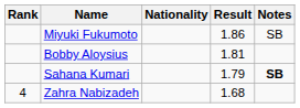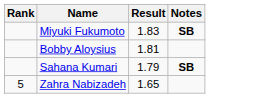- column: Nationality
Miyuki Fukumoto | Result: 1.86 -> 1.83
Miyuki Fukumoto | Notes: normal -> bold
Zahra Nabizadeh | Rank: 4 -> 5
Zahra Nabizadeh | Result: 1.68 -> 1.65
